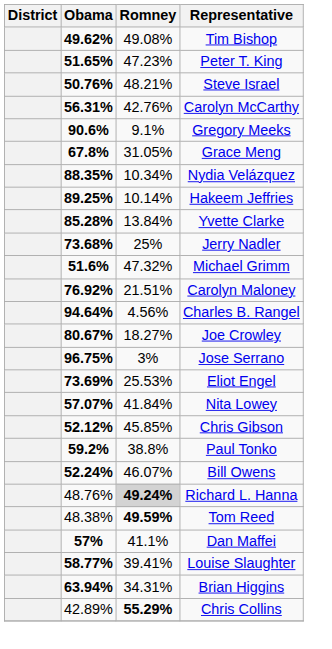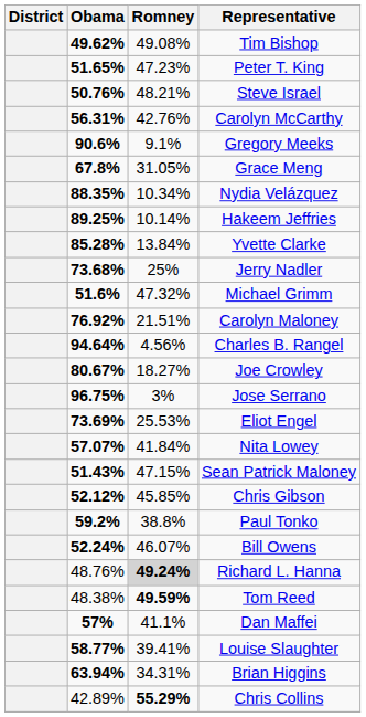+ row: 51.43% | 47.15% | Sean Patrick Maloney
